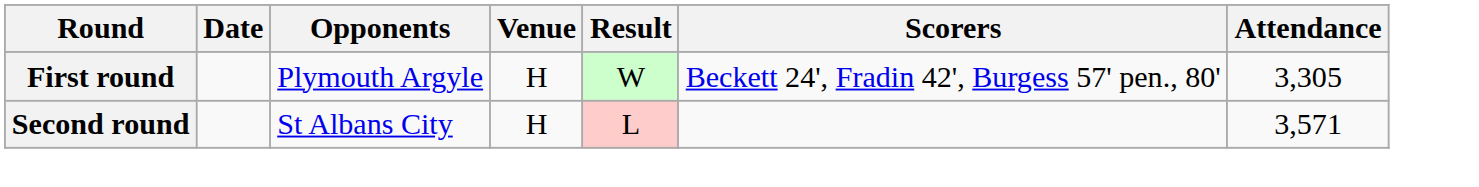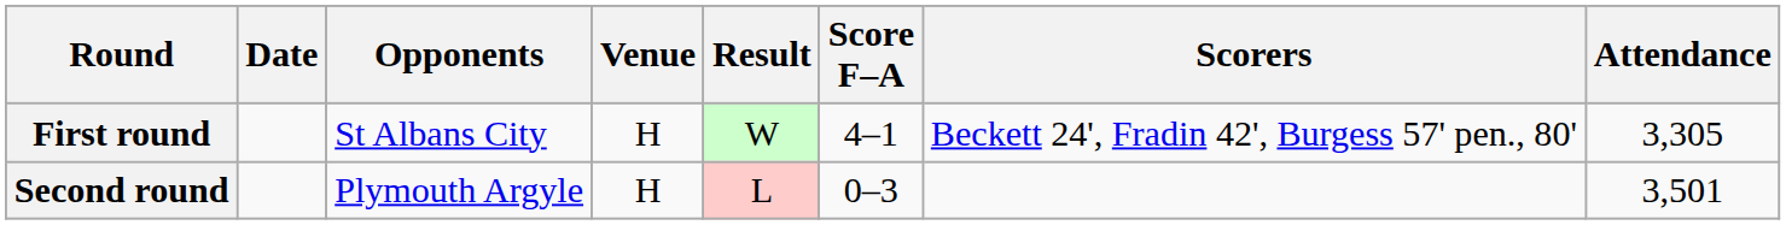+ column: Score F–A | 4–1 | 0–3
First round | Opponents: Plymouth Argyle -> St Albans City
Second round | Opponents: St Albans City -> Plymouth Argyle
Second round | Attendance: 3,571 -> 3,501
